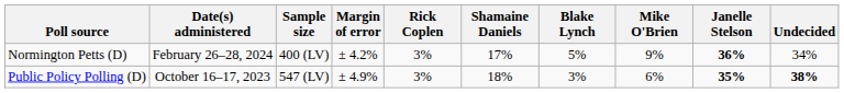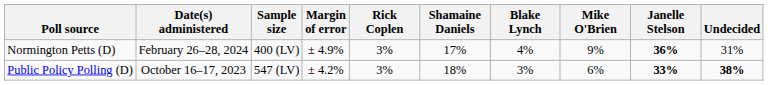Normington Petts (D) | Margin of error: ± 4.2% -> ± 4.9%
Normington Petts (D) | Blake Lynch: 5% -> 4%
Normington Petts (D) | Undecided: 34% -> 31%
Public Policy Polling (D) | Margin of error: ± 4.9% -> ± 4.2%
Public Policy Polling (D) | Janelle Stelson: 35% -> 33%
